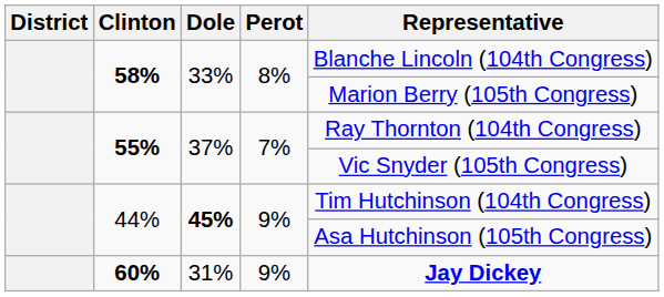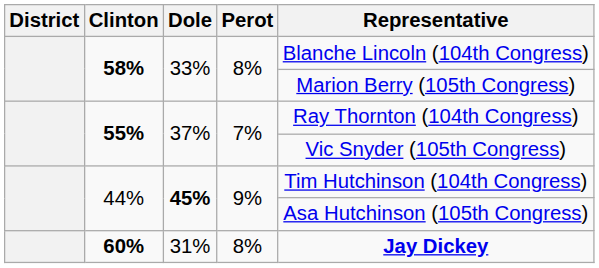60% | Perot: 9% -> 8%
